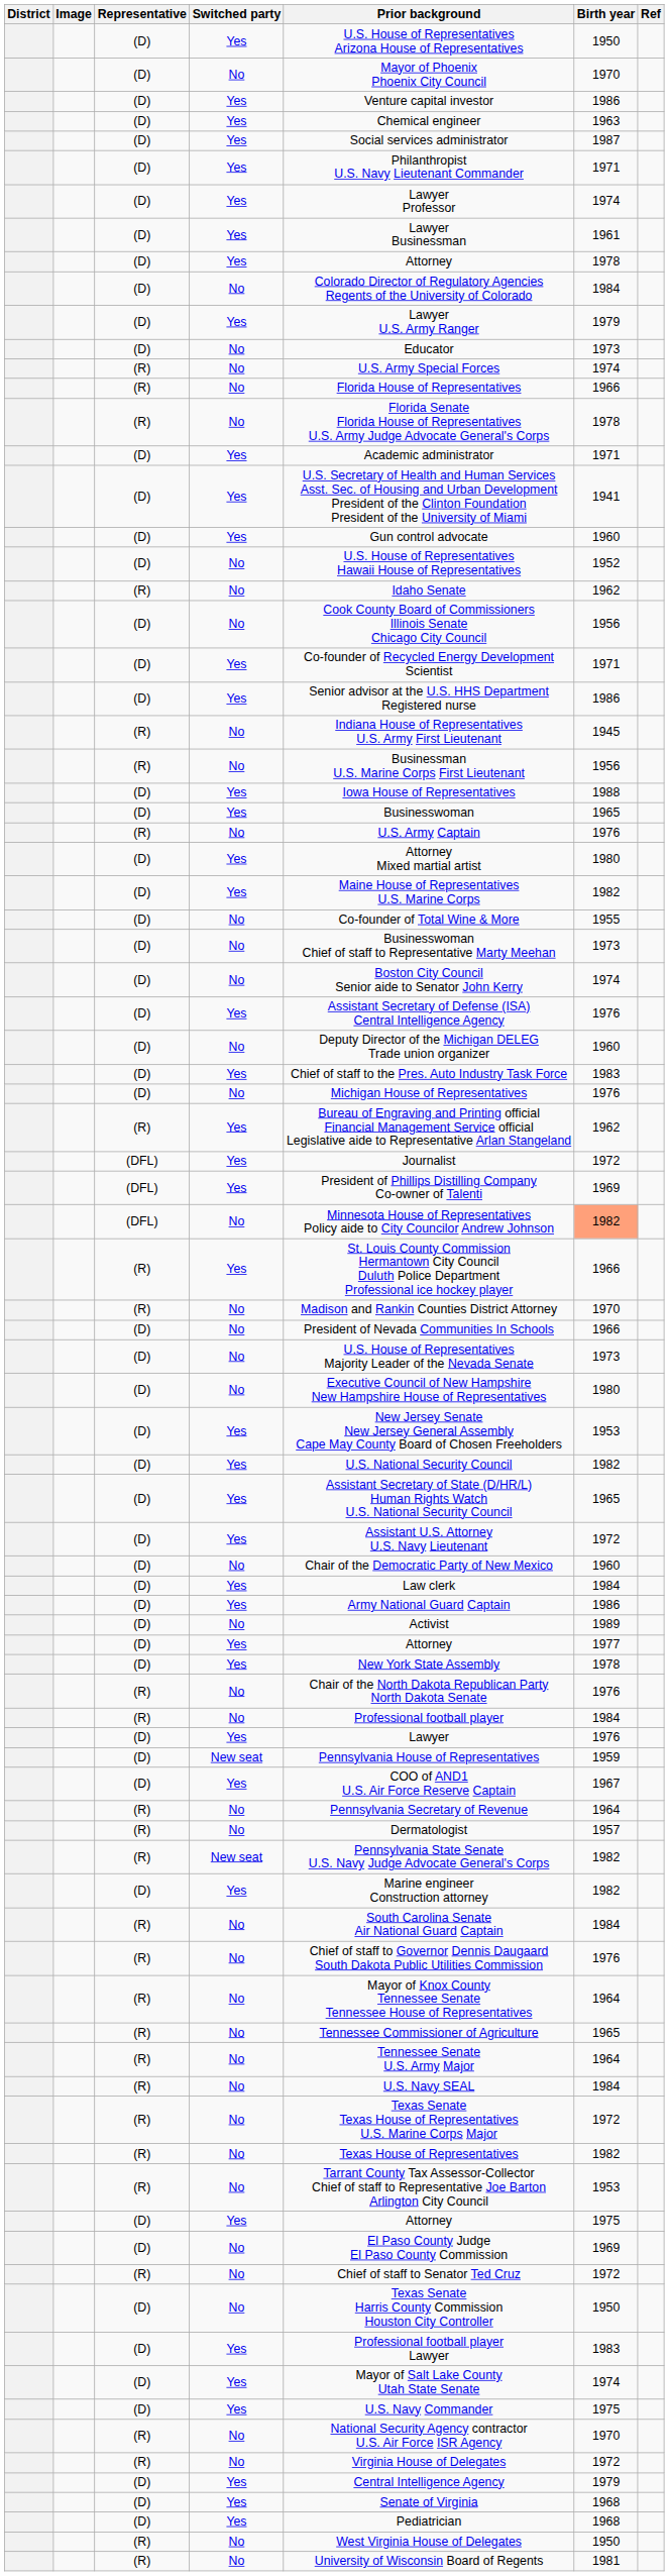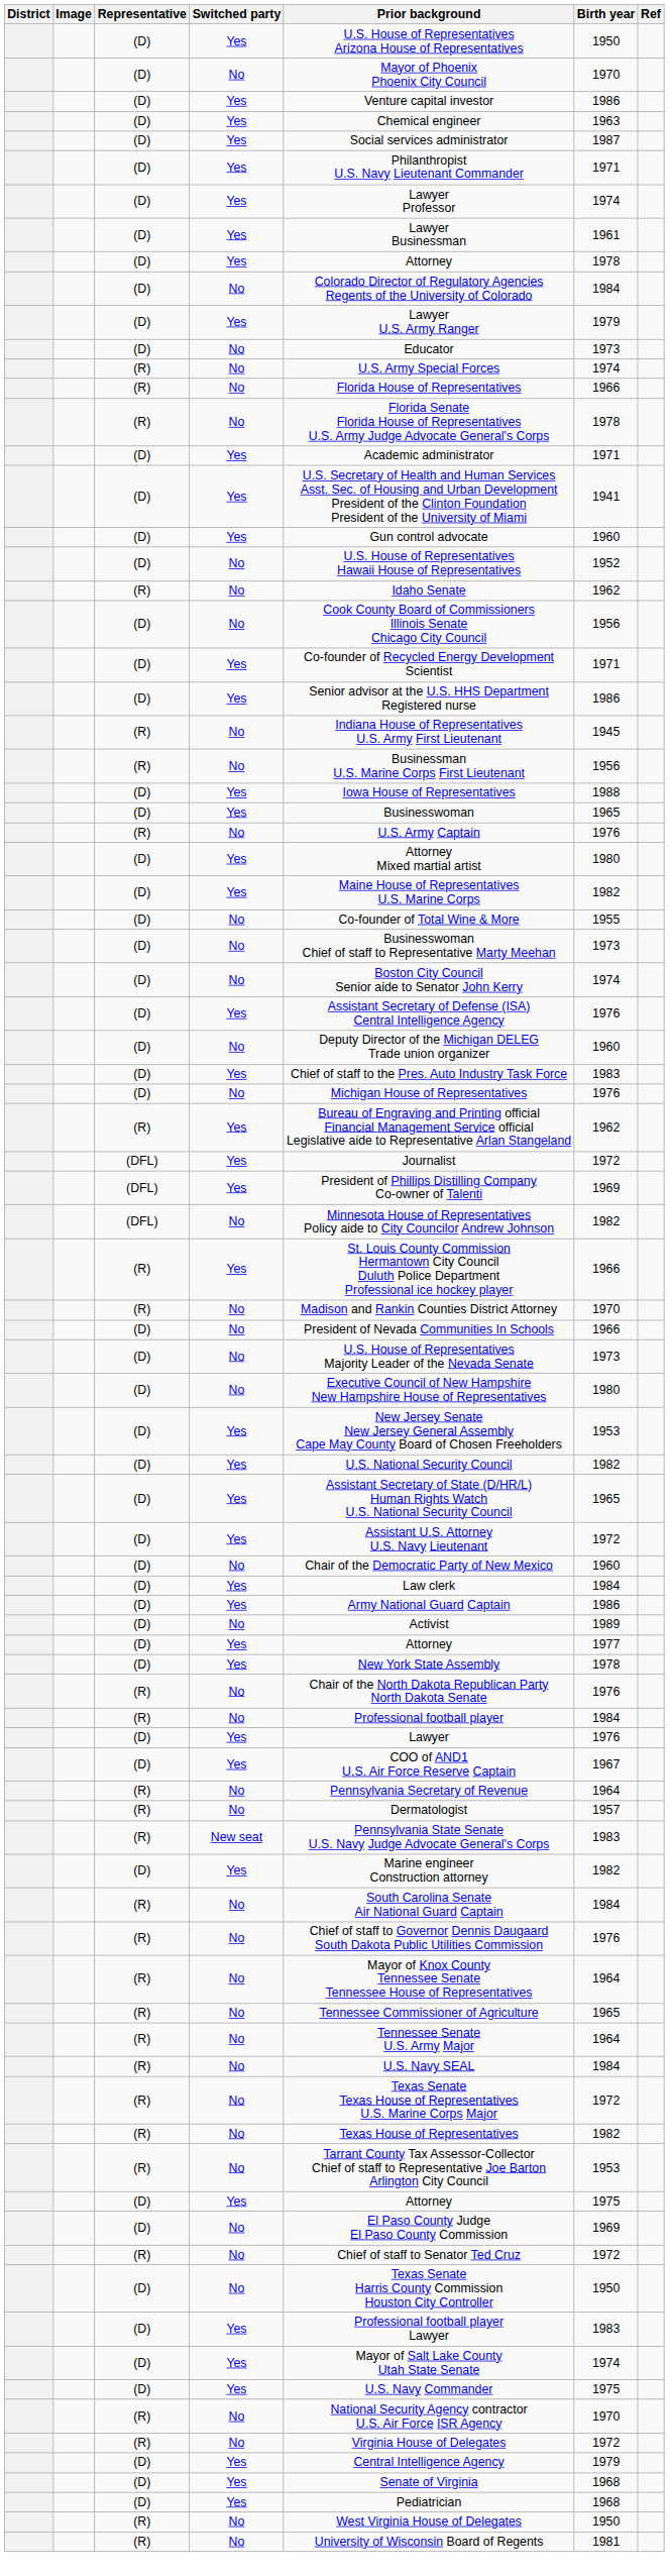(DFL) / No | Birth year: lightsalmon background -> no background
- row: (D) | New seat | Pennsylvania House of Representatives | 1959
(R) / New seat | Birth year: 1982 -> 1983
